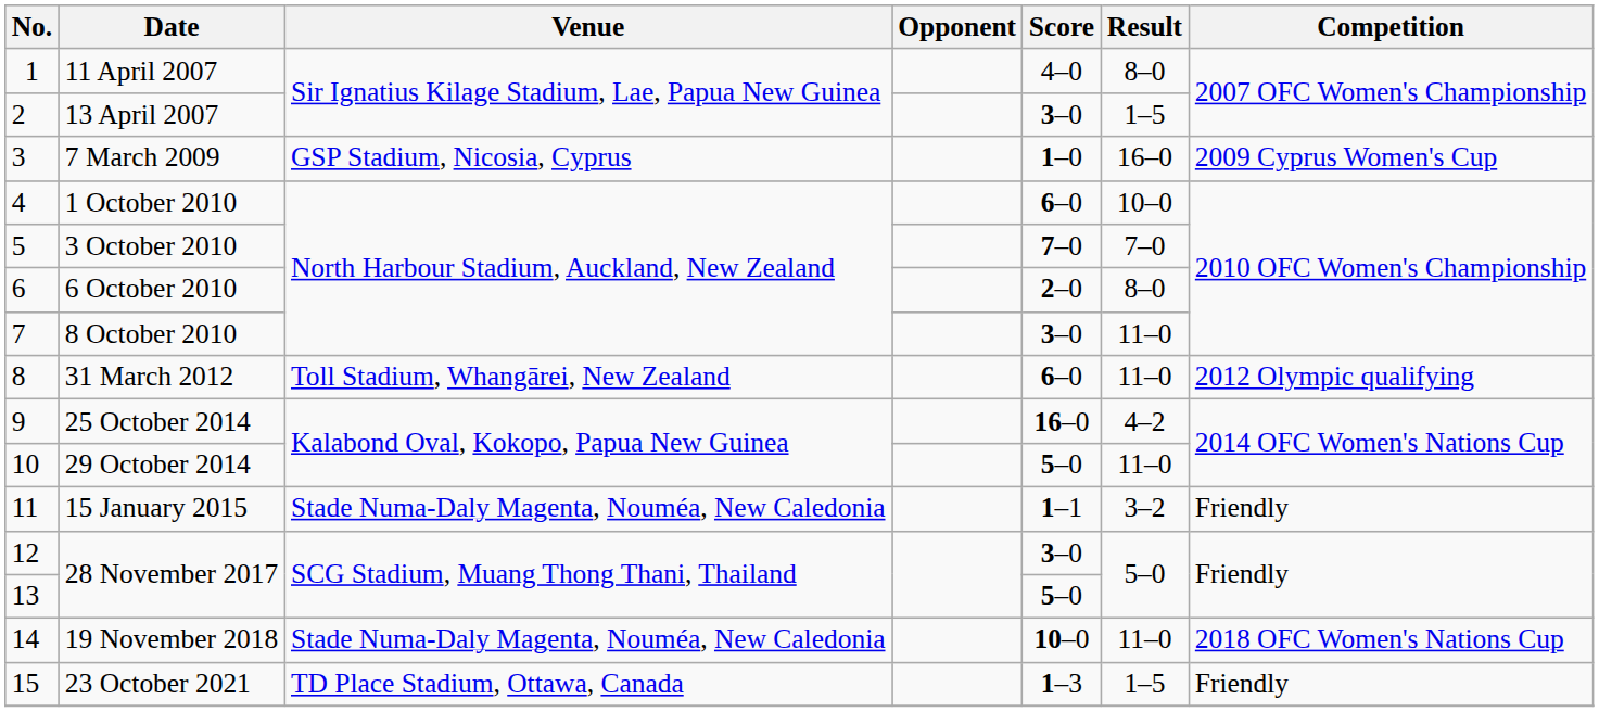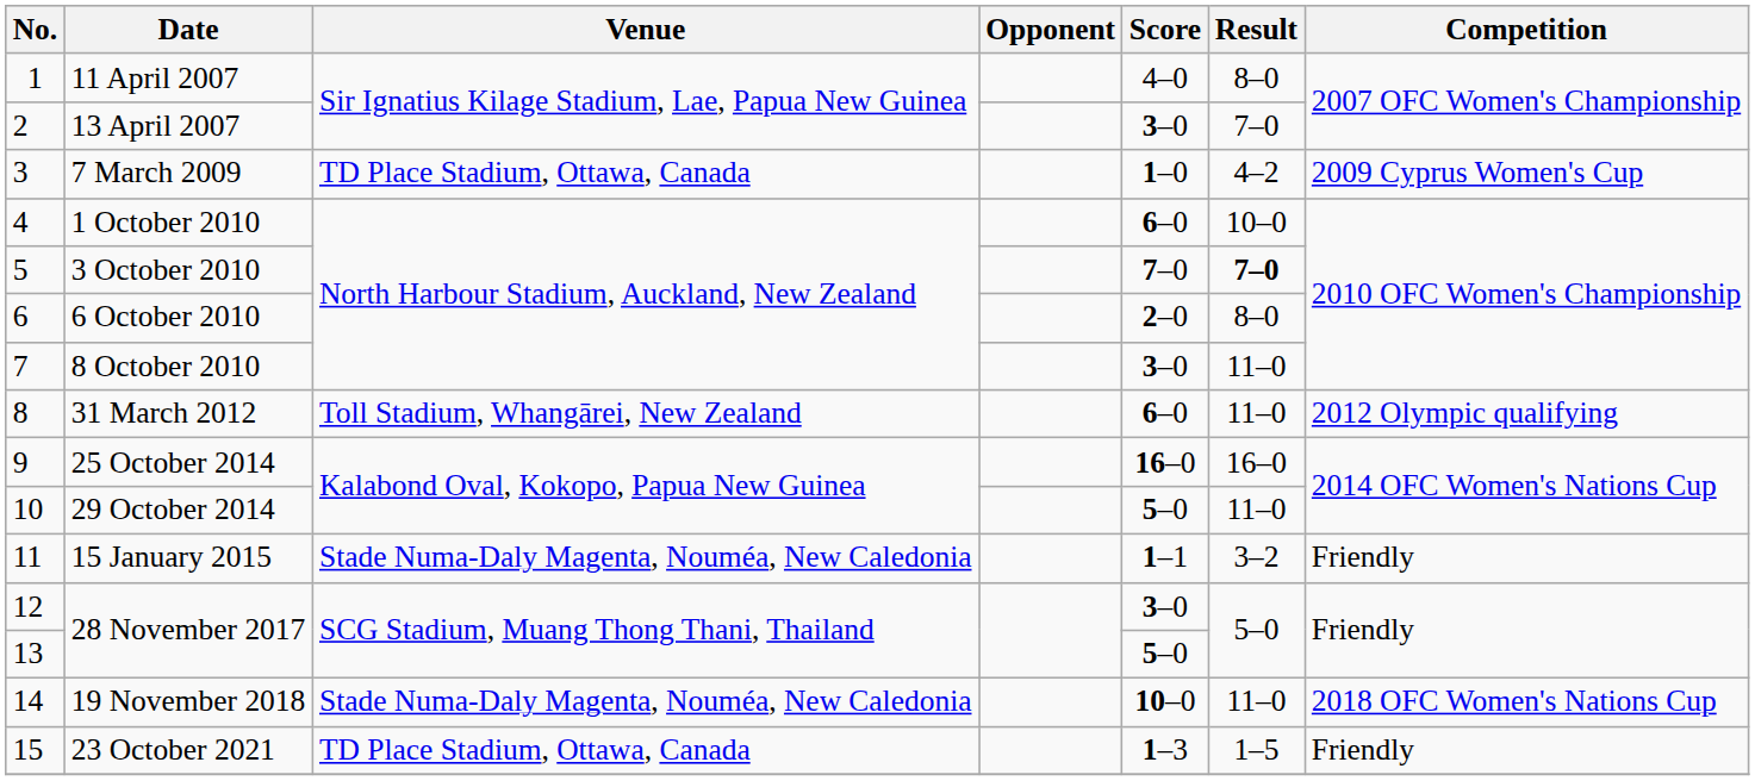13 April 2007 | Result: 1–5 -> 7–0
7 March 2009 | Venue: GSP Stadium, Nicosia, Cyprus -> TD Place Stadium, Ottawa, Canada
7 March 2009 | Result: 16–0 -> 4–2
3 October 2010 | Result: normal -> bold
25 October 2014 | Result: 4–2 -> 16–0
